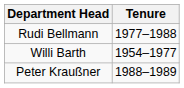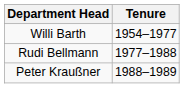rows swapped: Willi Barth <-> Rudi Bellmann
